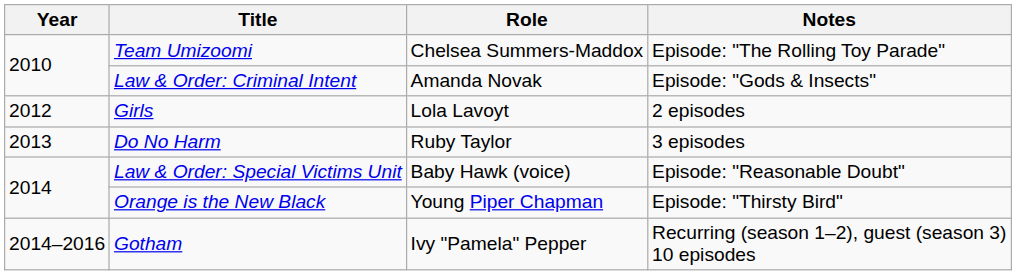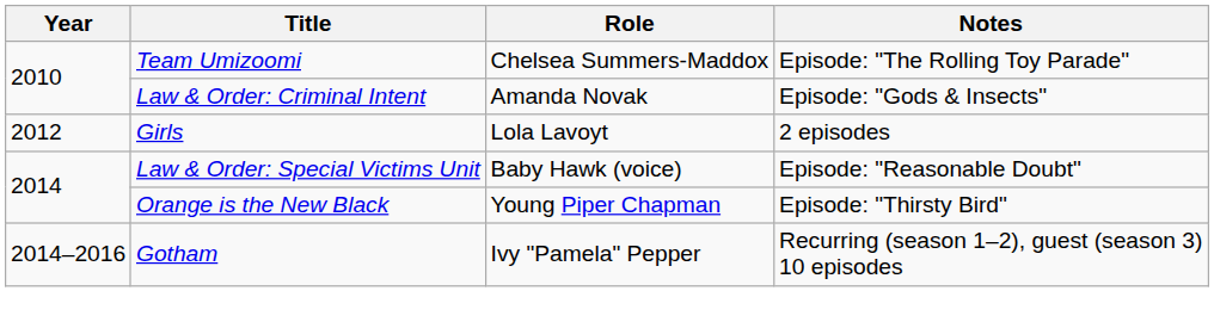- row: 2013 | Do No Harm | Ruby Taylor | 3 episodes
